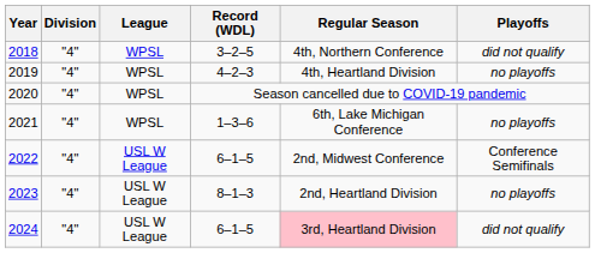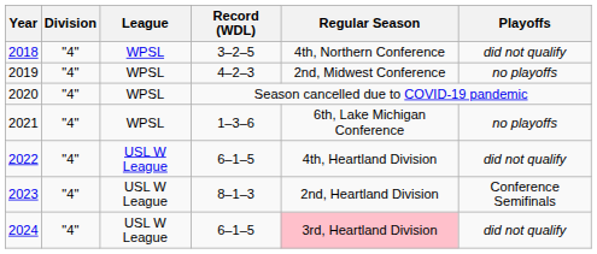2019 | Regular Season: 4th, Heartland Division -> 2nd, Midwest Conference
2022 | Regular Season: 2nd, Midwest Conference -> 4th, Heartland Division
2022 | Playoffs: Conference Semifinals -> did not qualify
2023 | Playoffs: no playoffs -> Conference Semifinals
